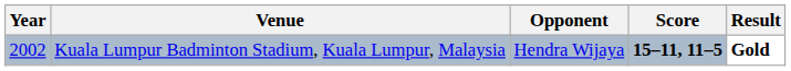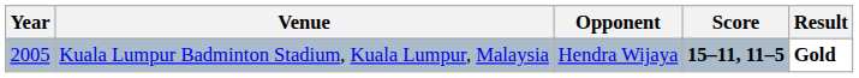Kuala Lumpur Badminton Stadium, Kuala Lumpur, Malaysia | Year: 2002 -> 2005
